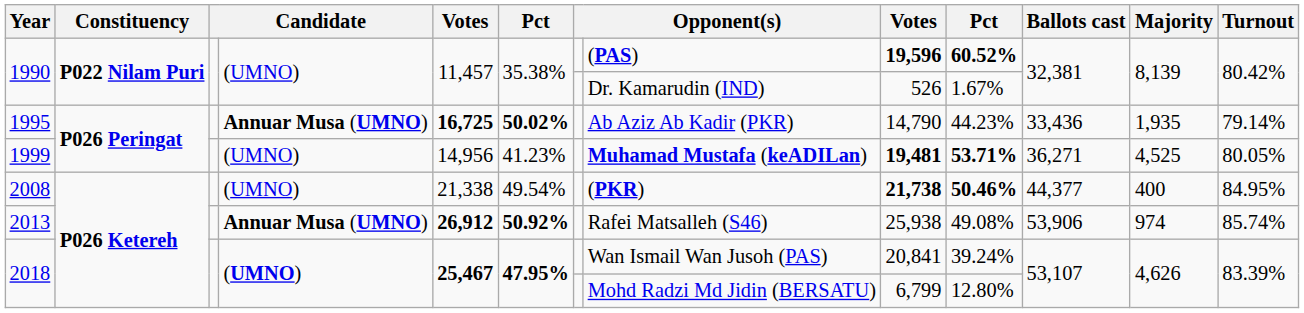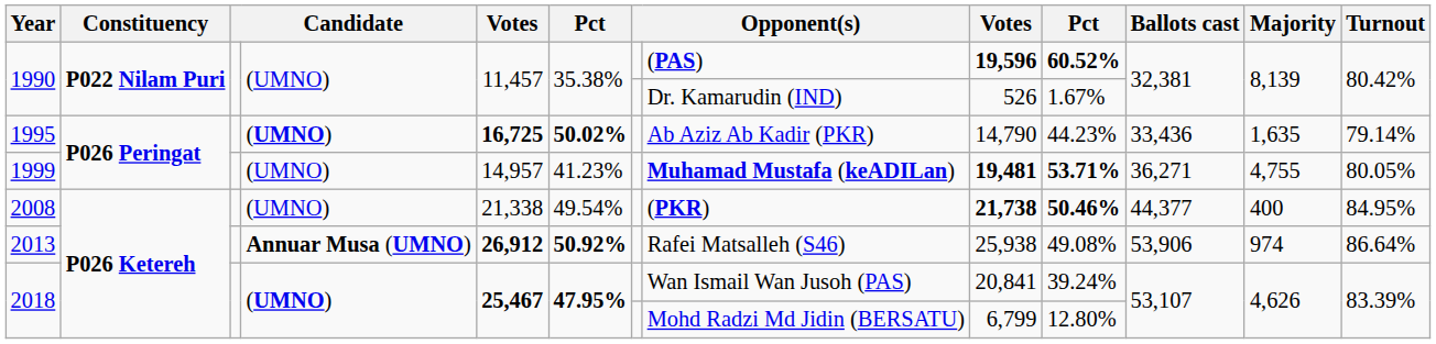1995 | column 4: Annuar Musa (UMNO) -> (UMNO)
1995 | Majority: 1,935 -> 1,635
1999 | column 5: 14,956 -> 14,957
1999 | Majority: 4,525 -> 4,755
2013 | Turnout: 85.74% -> 86.64%
